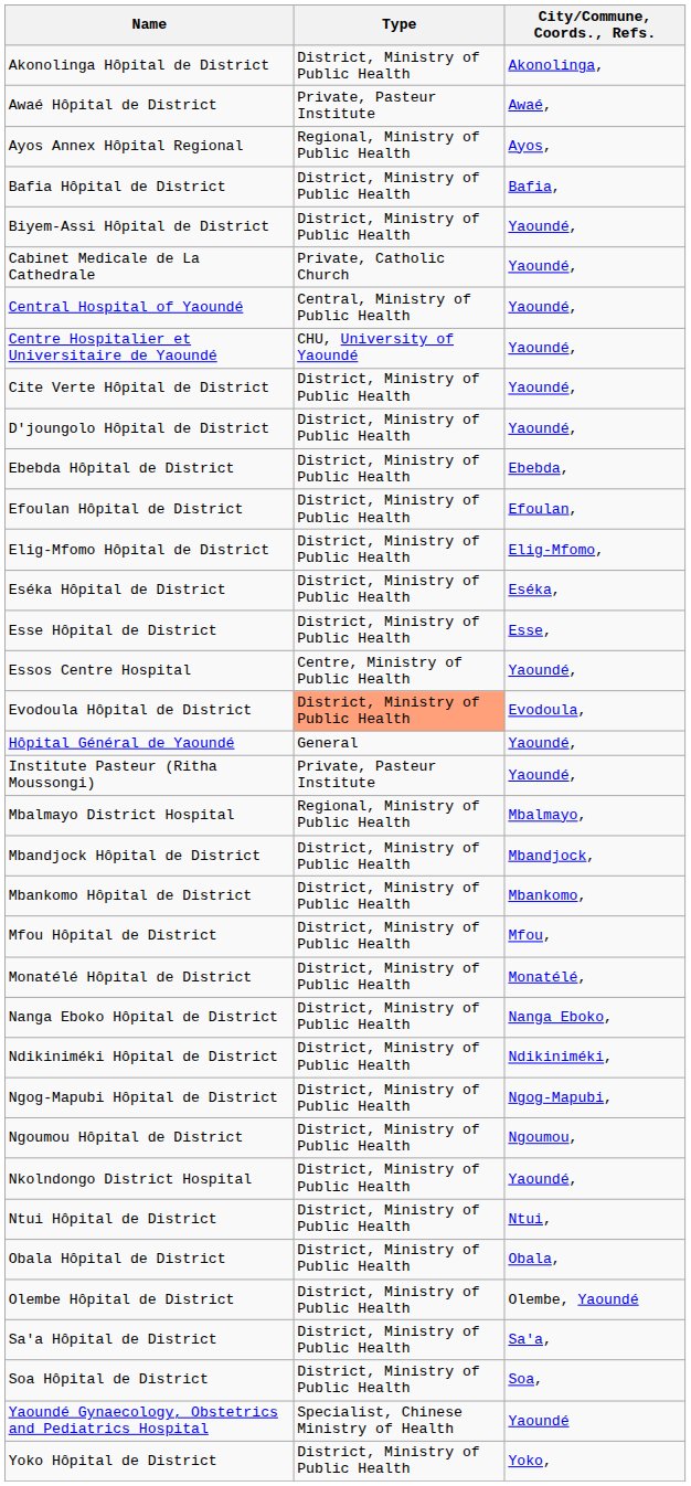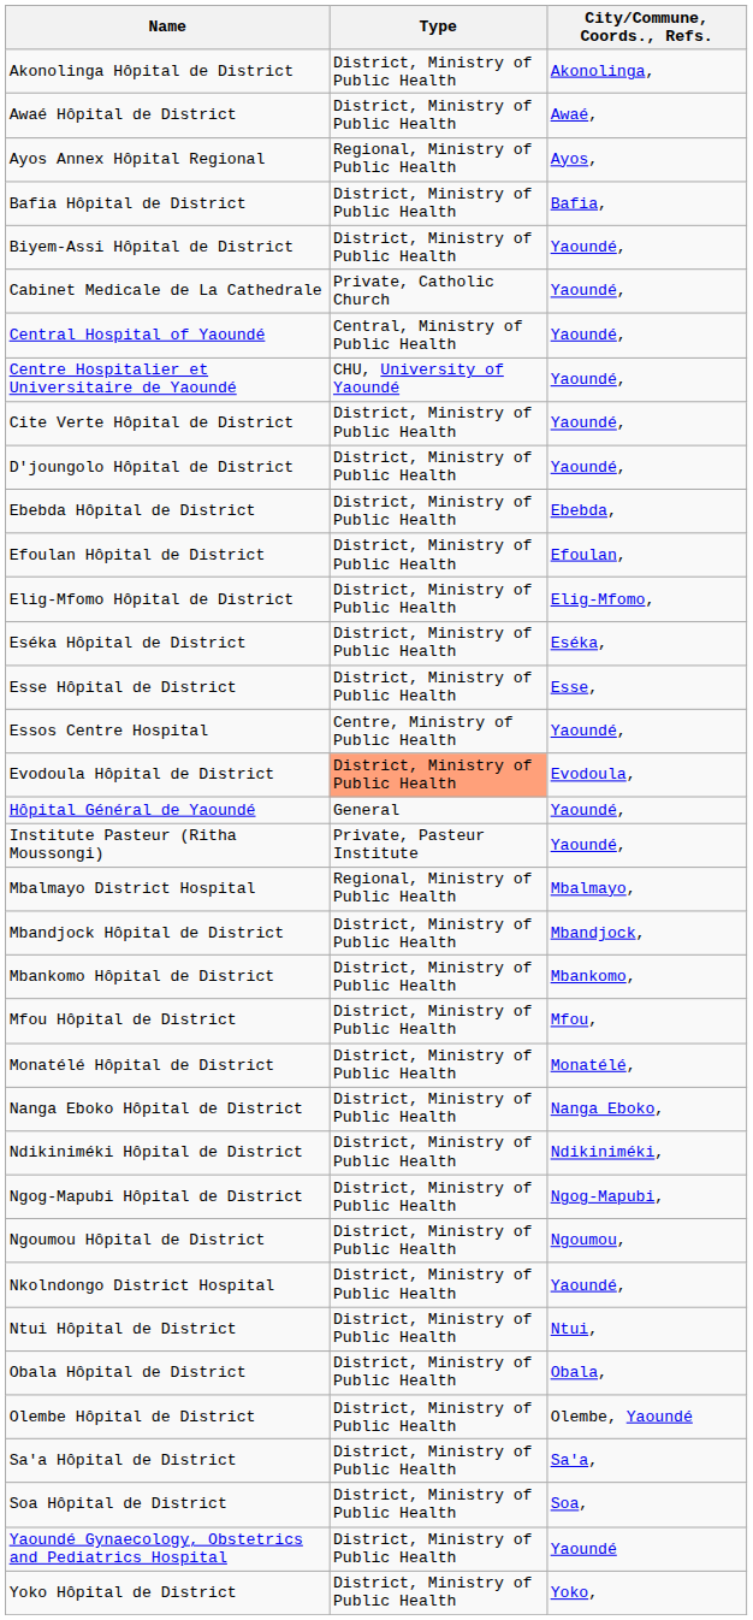Awaé Hôpital de District | Type: Private, Pasteur Institute -> District, Ministry of Public Health
Yaoundé Gynaecology, Obstetrics and Pediatrics Hospital | Type: Specialist, Chinese Ministry of Health -> District, Ministry of Public Health
